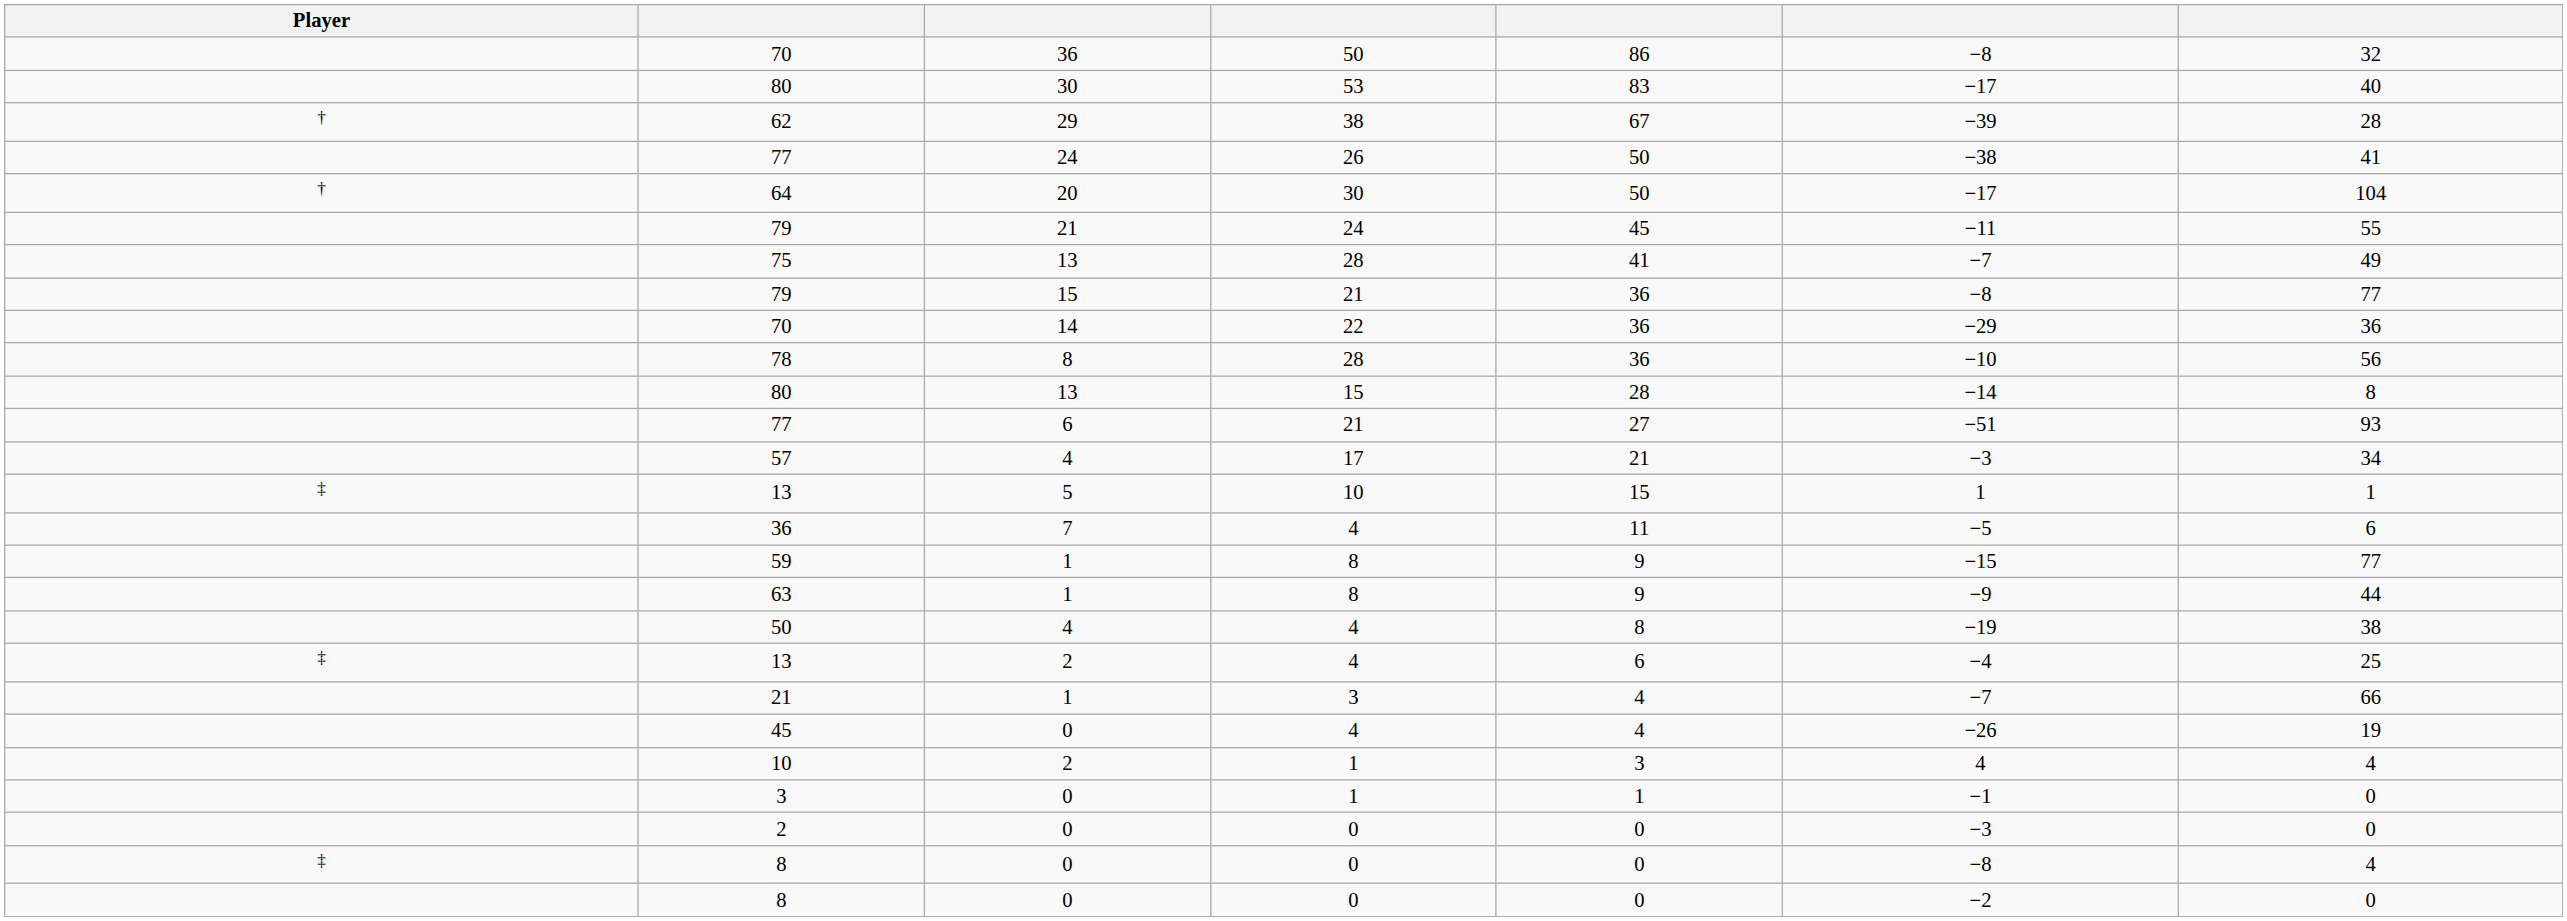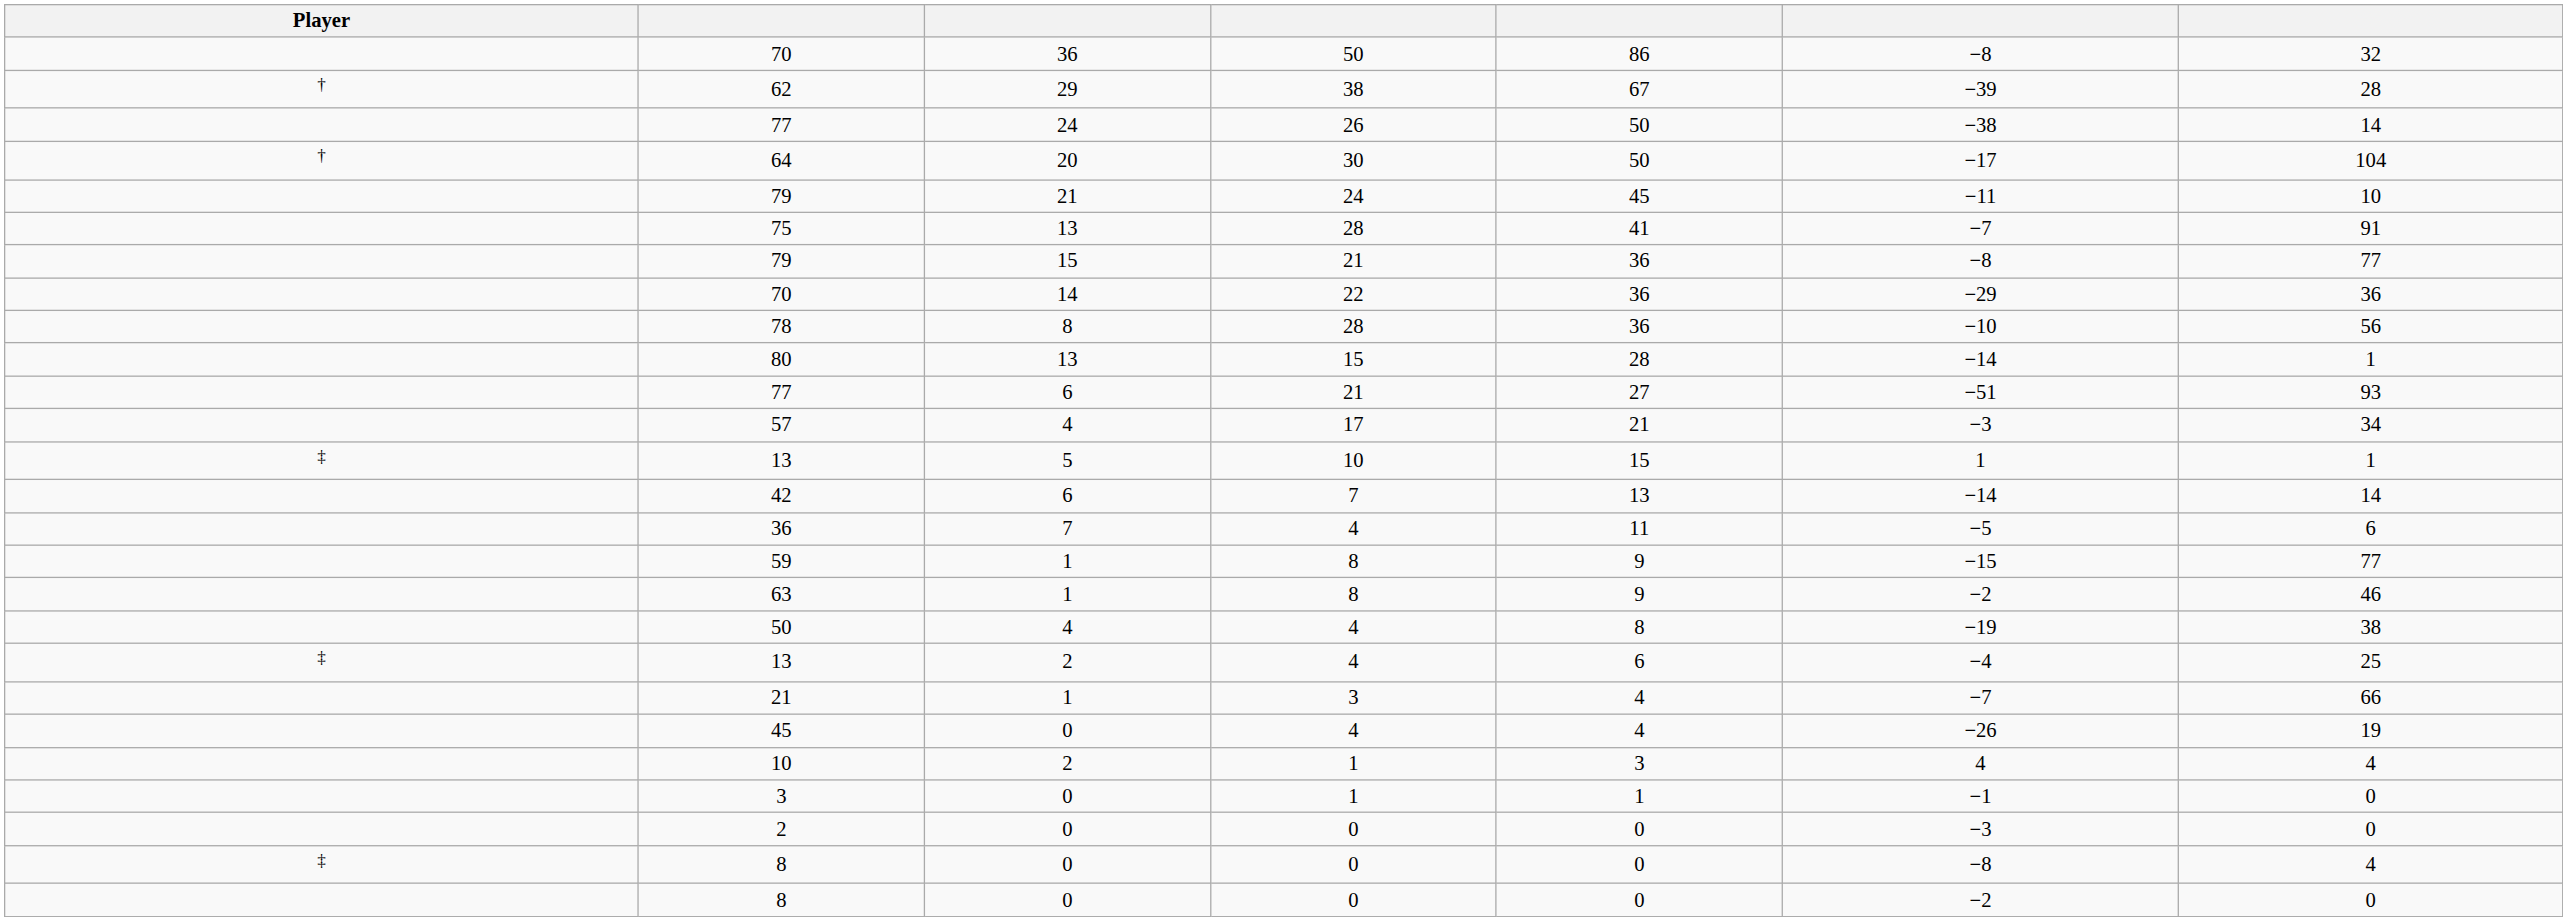- row: 80 | 30 | 53 | 83 | −17 | 40
77 / 26 | column 7: 41 -> 14
79 / 24 | column 7: 55 -> 10
75 | column 7: 49 -> 91
80 / 15 | column 7: 8 -> 1
+ row: 42 | 6 | 7 | 13 | −14 | 14
63 | column 6: −9 -> −2
63 | column 7: 44 -> 46
